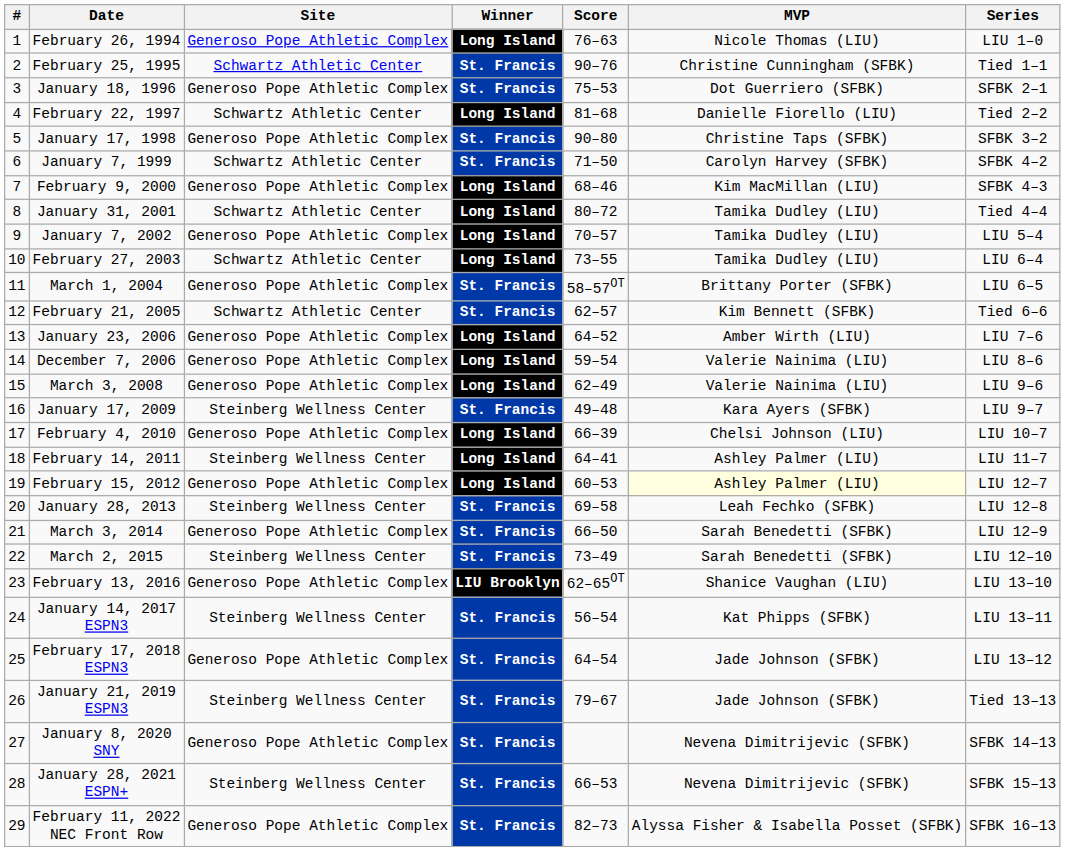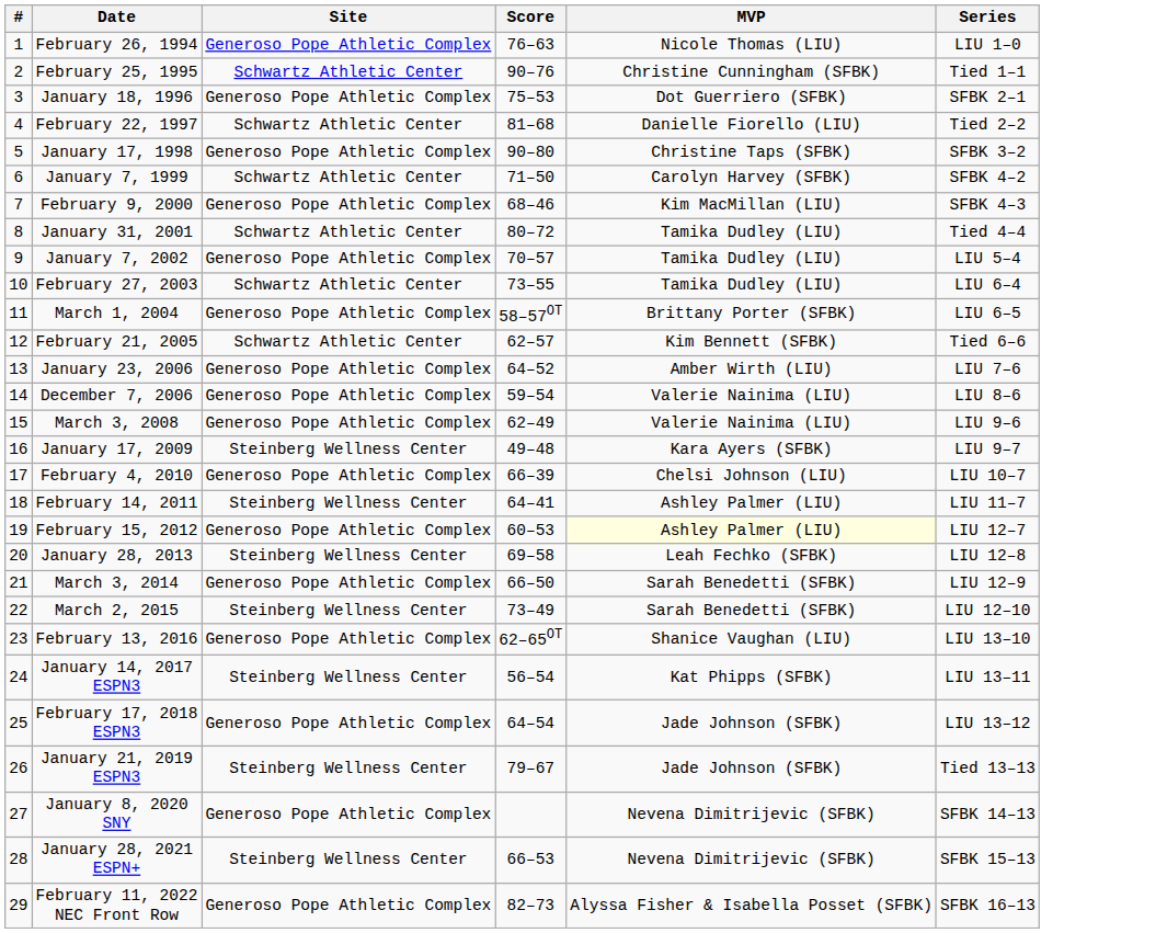- column: Winner | Long Island | St. Francis | St. Francis | Long Island | St. Francis | St. Francis | Long Island | Long Island | Long Island | Long Island | St. Francis | St. Francis | Long Island | Long Island | Long Island | St. Francis | Long Island | Long Island | Long Island | St. Francis | St. Francis | St. Francis | LIU Brooklyn | St. Francis | St. Francis | St. Francis | St. Francis | St. Francis | St. Francis
